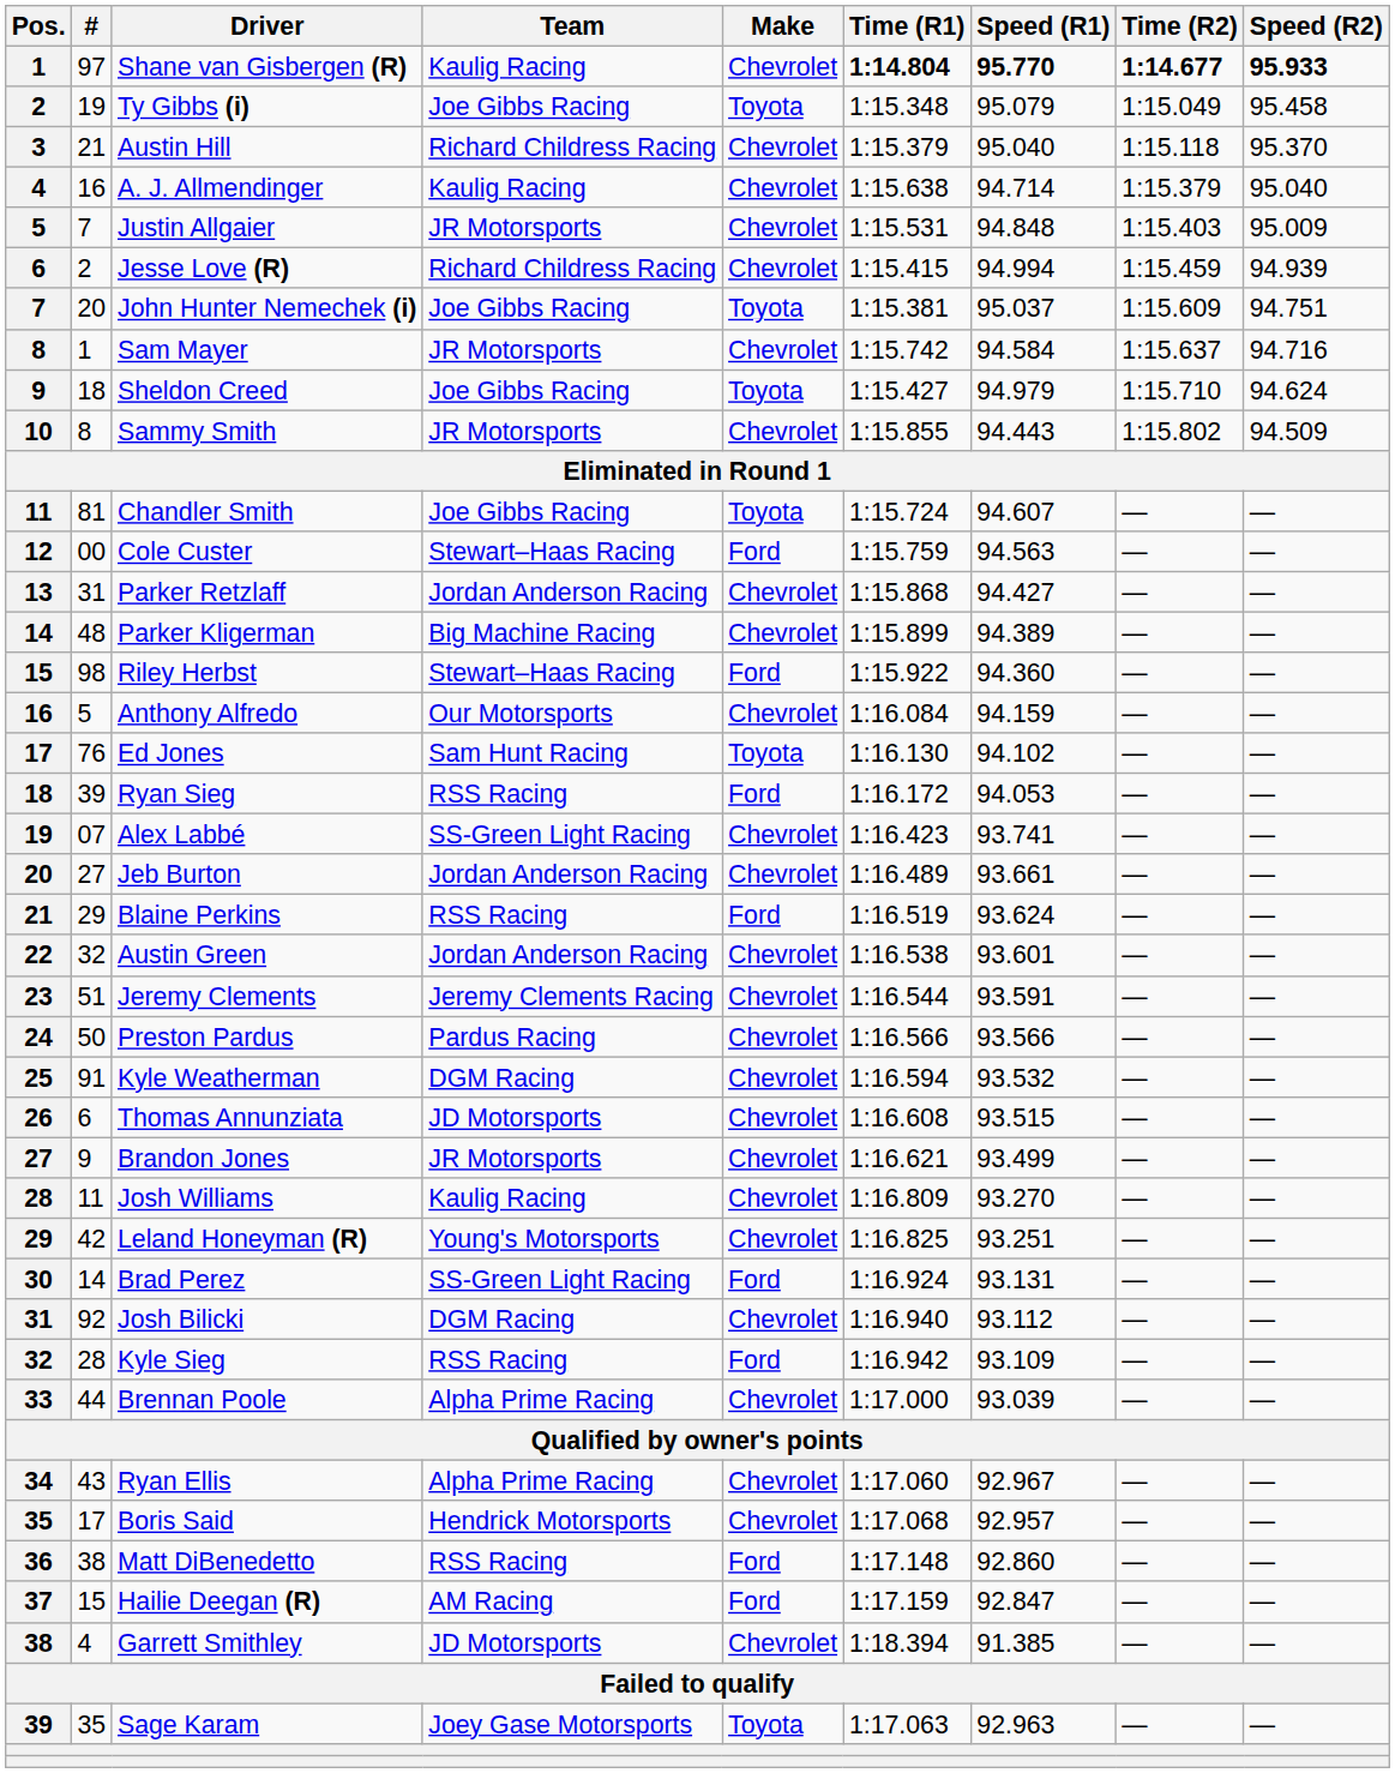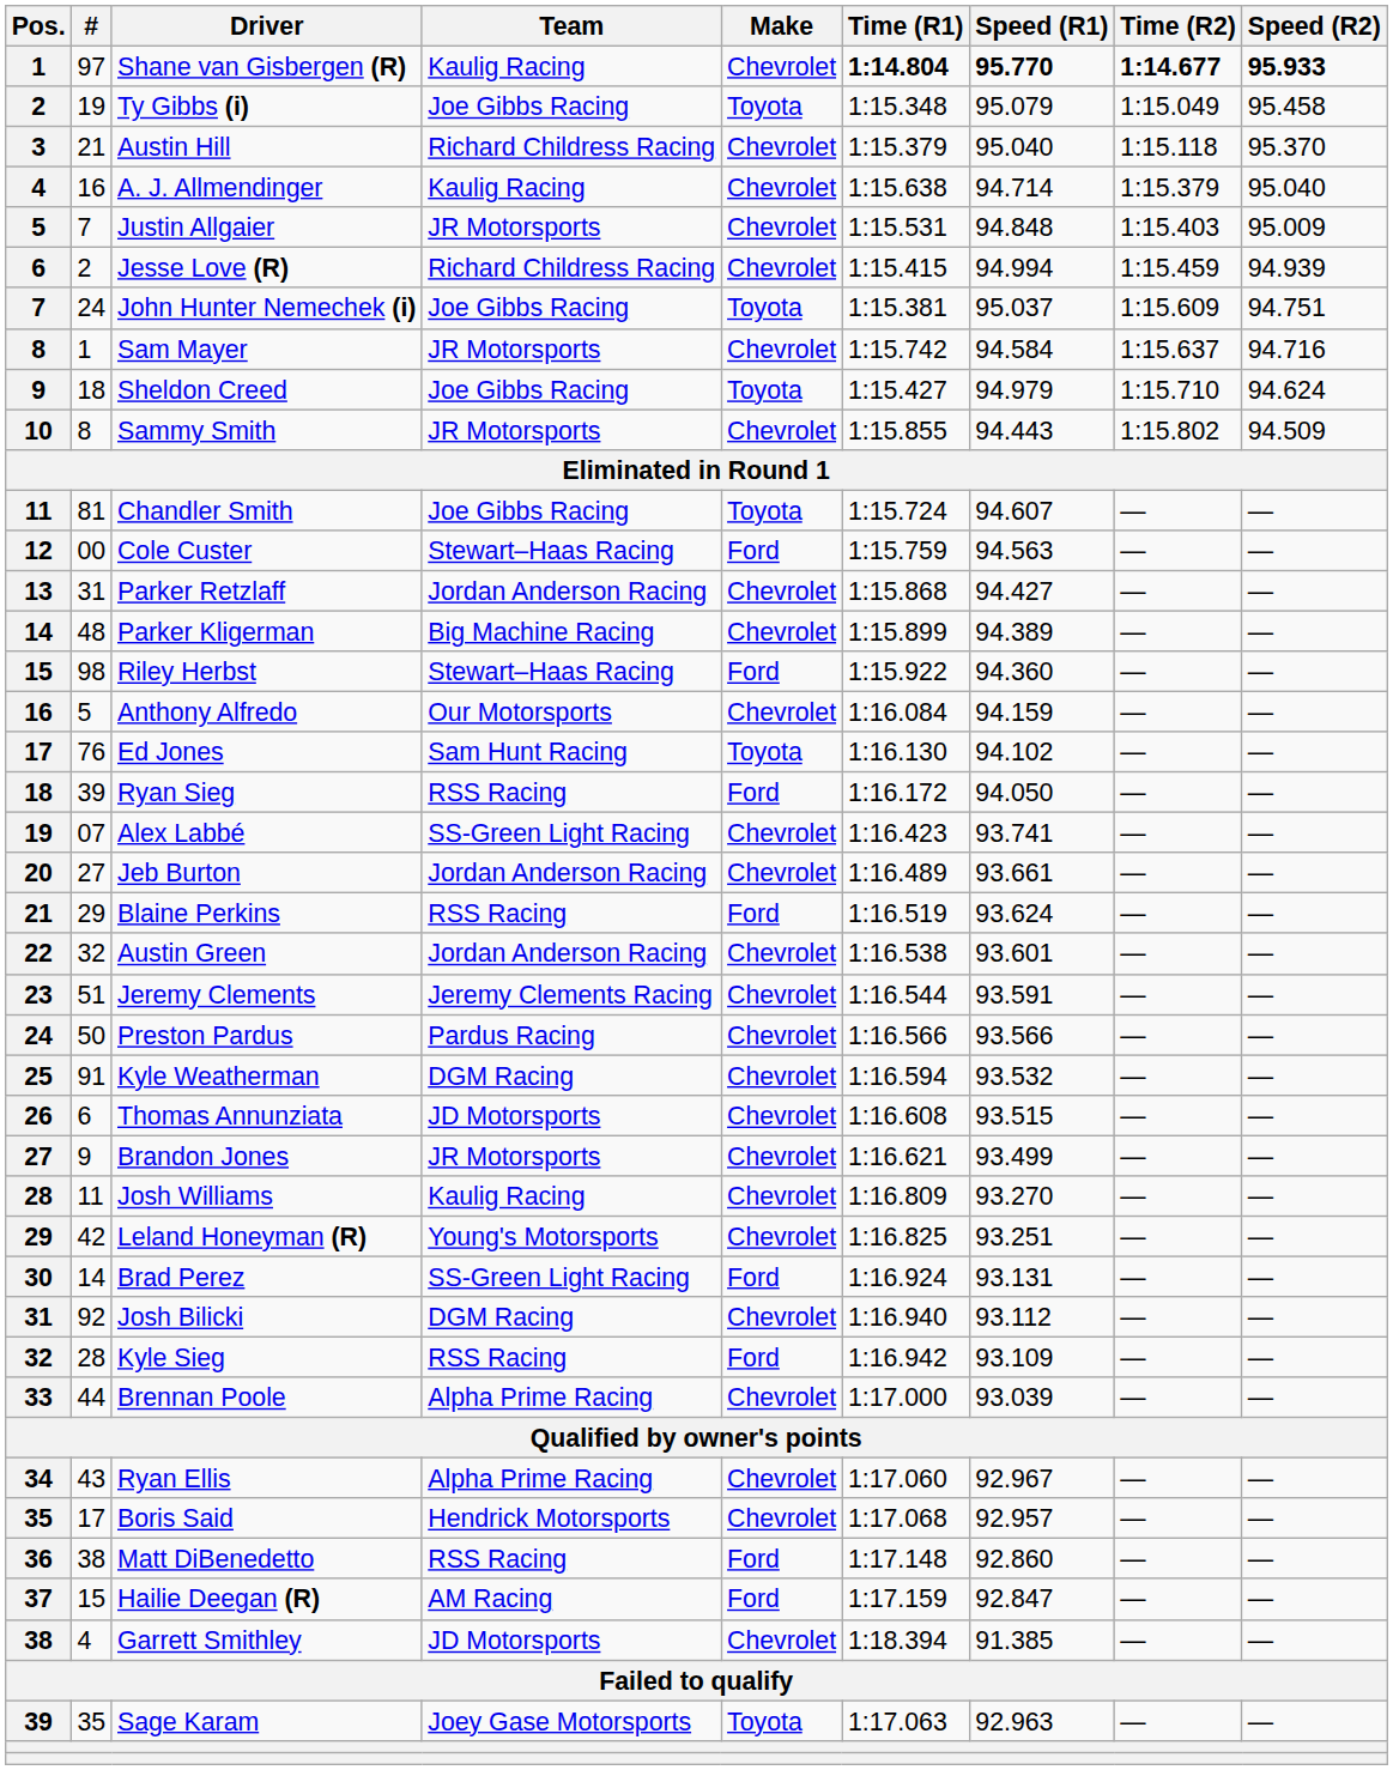John Hunter Nemechek (i) | #: 20 -> 24
Ryan Sieg | Speed (R1): 94.053 -> 94.050
